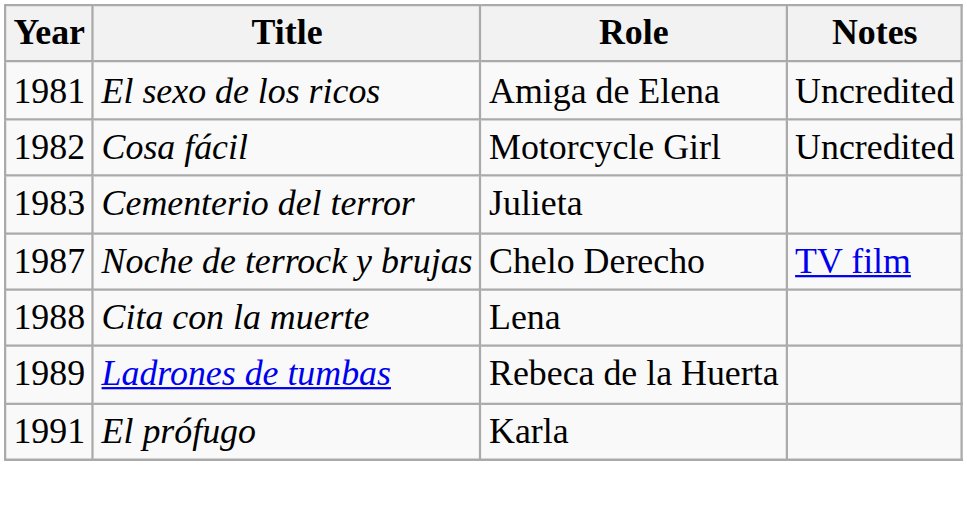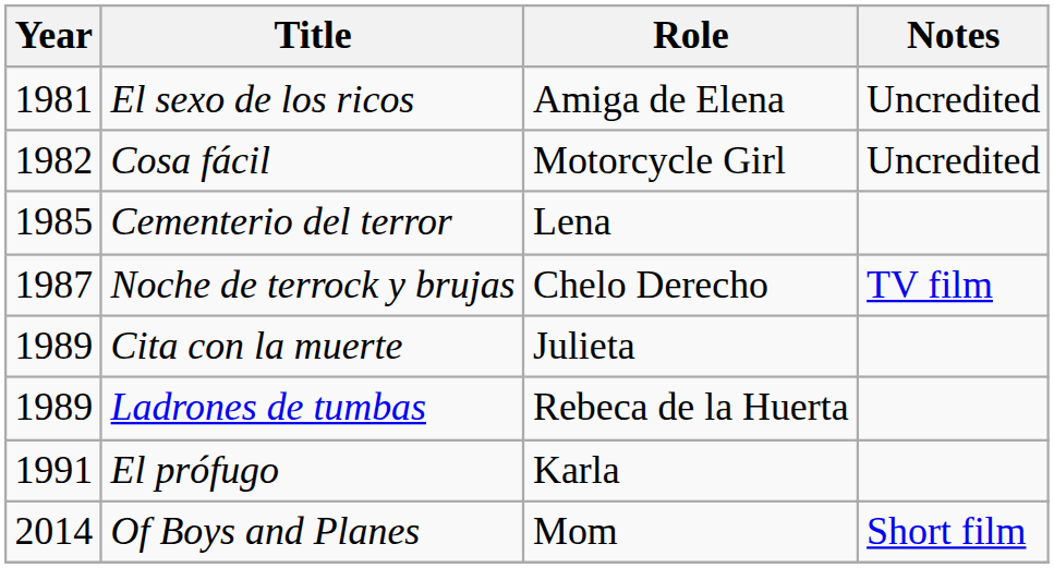Cementerio del terror | Year: 1983 -> 1985
Cementerio del terror | Role: Julieta -> Lena
Cita con la muerte | Year: 1988 -> 1989
Cita con la muerte | Role: Lena -> Julieta
+ row: 2014 | Of Boys and Planes | Mom | Short film
